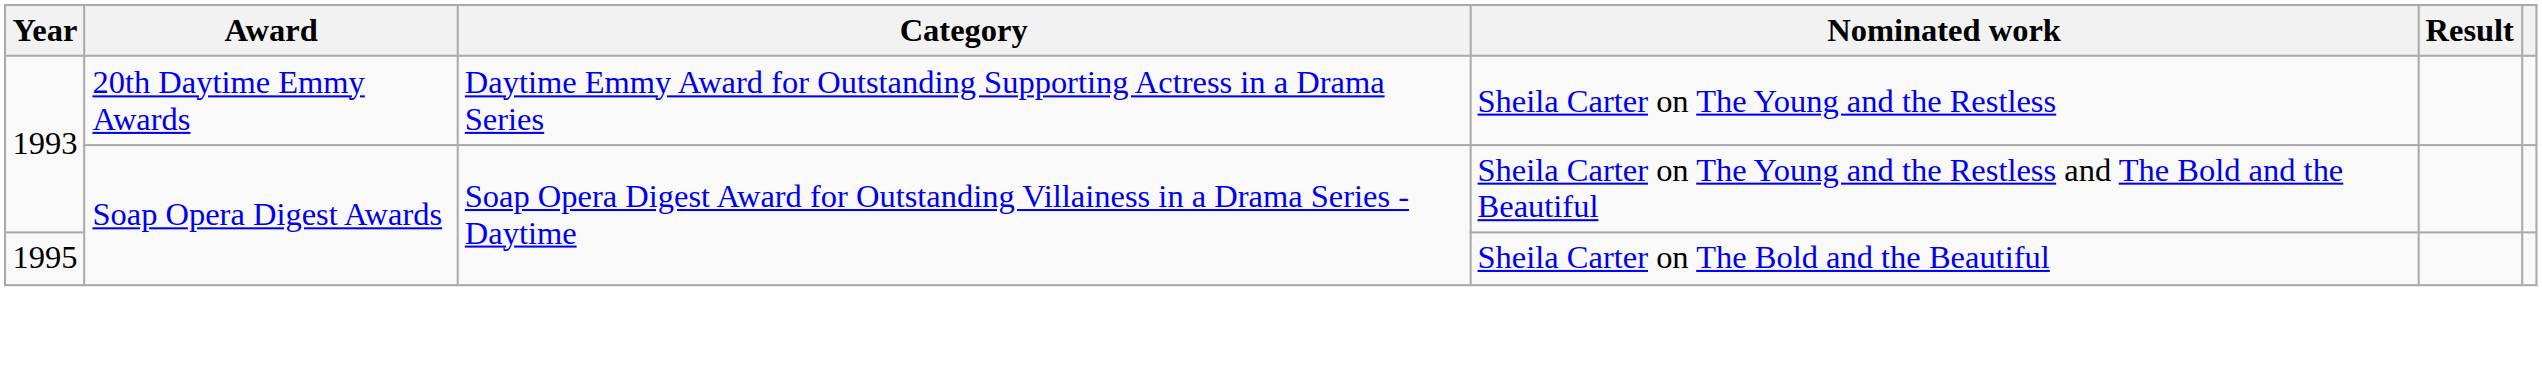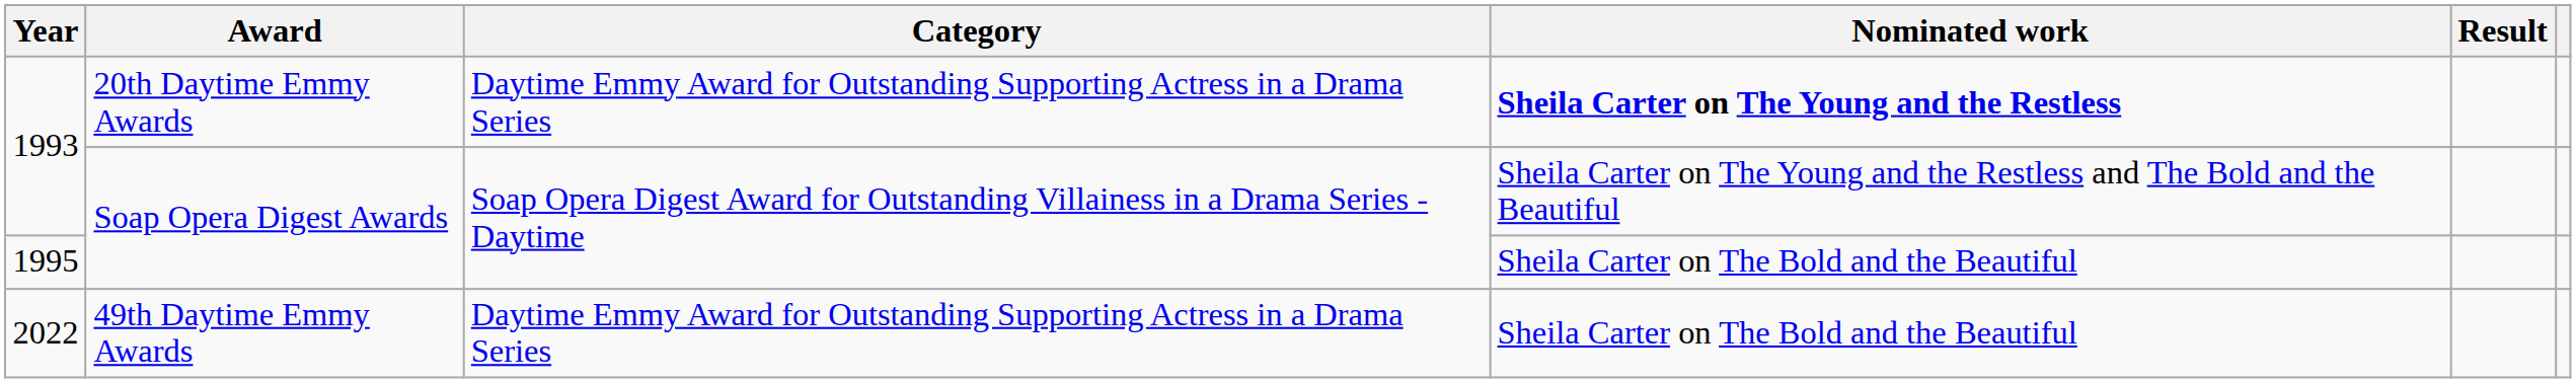1993 / 20th Daytime Emmy Awards | Nominated work: normal -> bold
+ row: 2022 | 49th Daytime Emmy Awards | Daytime Emmy Award for Outstanding Supporting Actress in a Drama Series | Sheila Carter on The Bold and the Beautiful
